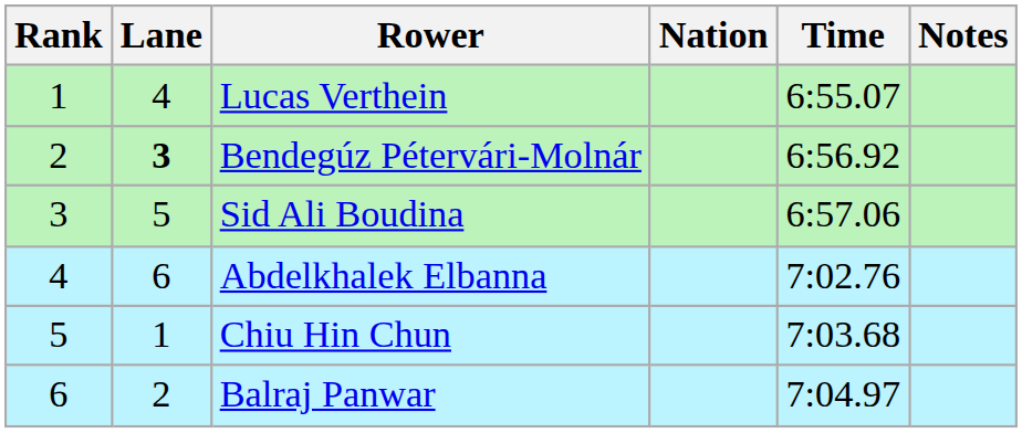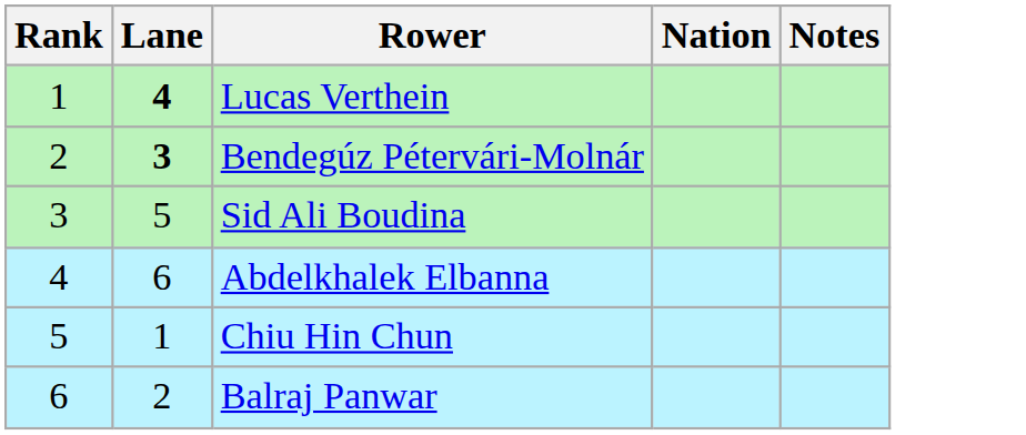- column: Time | 6:55.07 | 6:56.92 | 6:57.06 | 7:02.76 | 7:03.68 | 7:04.97
Lucas Verthein | Lane: normal -> bold
